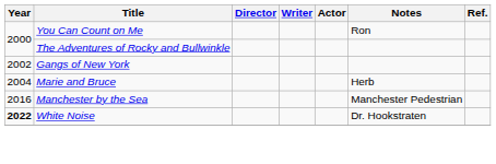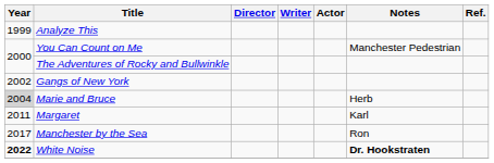+ row: 1999 | Analyze This
You Can Count on Me | Notes: Ron -> Manchester Pedestrian
Marie and Bruce | Year: no background -> lightgrey background
+ row: 2011 | Margaret | Karl
Manchester by the Sea | Year: 2016 -> 2017
Manchester by the Sea | Notes: Manchester Pedestrian -> Ron
White Noise | Notes: normal -> bold
